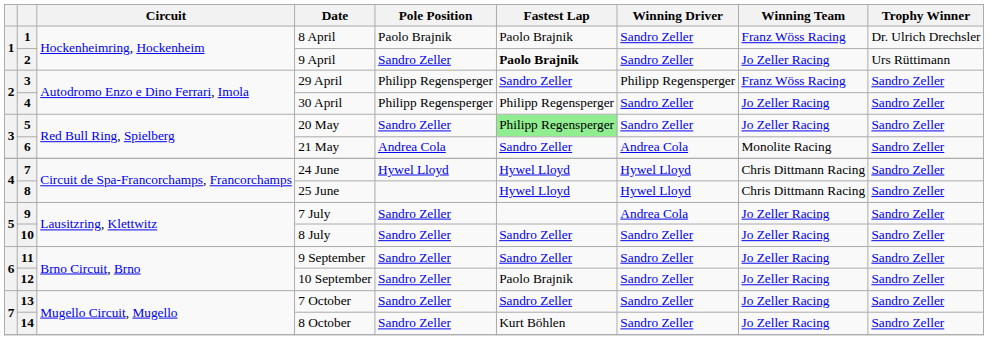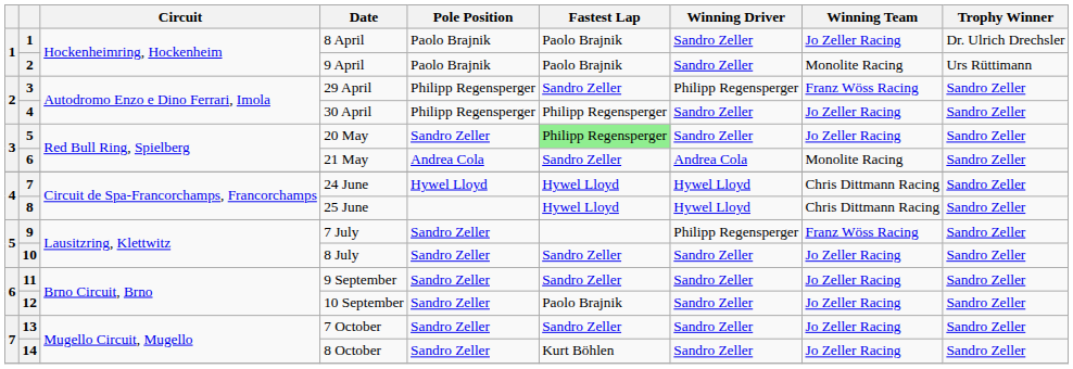8 April | Winning Team: Franz Wöss Racing -> Jo Zeller Racing
9 April | Pole Position: Sandro Zeller -> Paolo Brajnik
9 April | Fastest Lap: bold -> normal
9 April | Winning Team: Jo Zeller Racing -> Monolite Racing
7 July | Winning Driver: Andrea Cola -> Philipp Regensperger
7 July | Winning Team: Jo Zeller Racing -> Franz Wöss Racing
